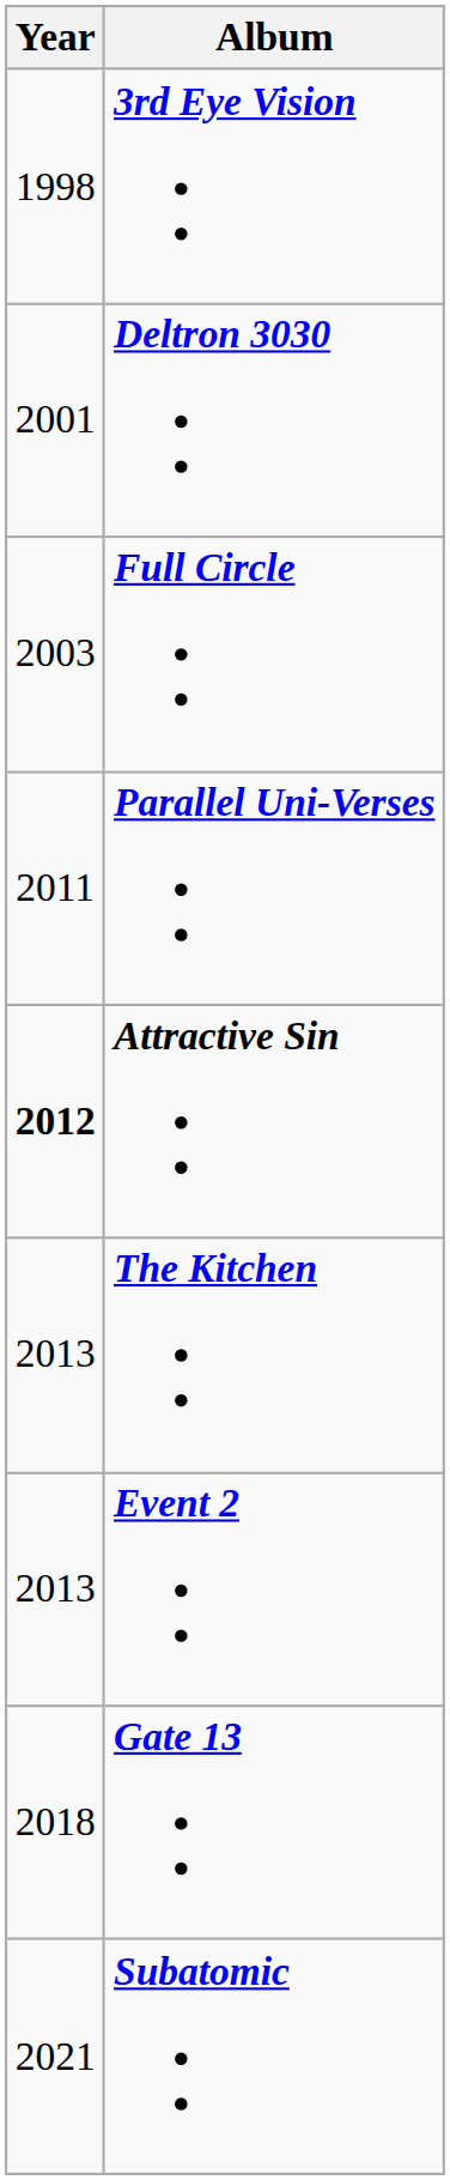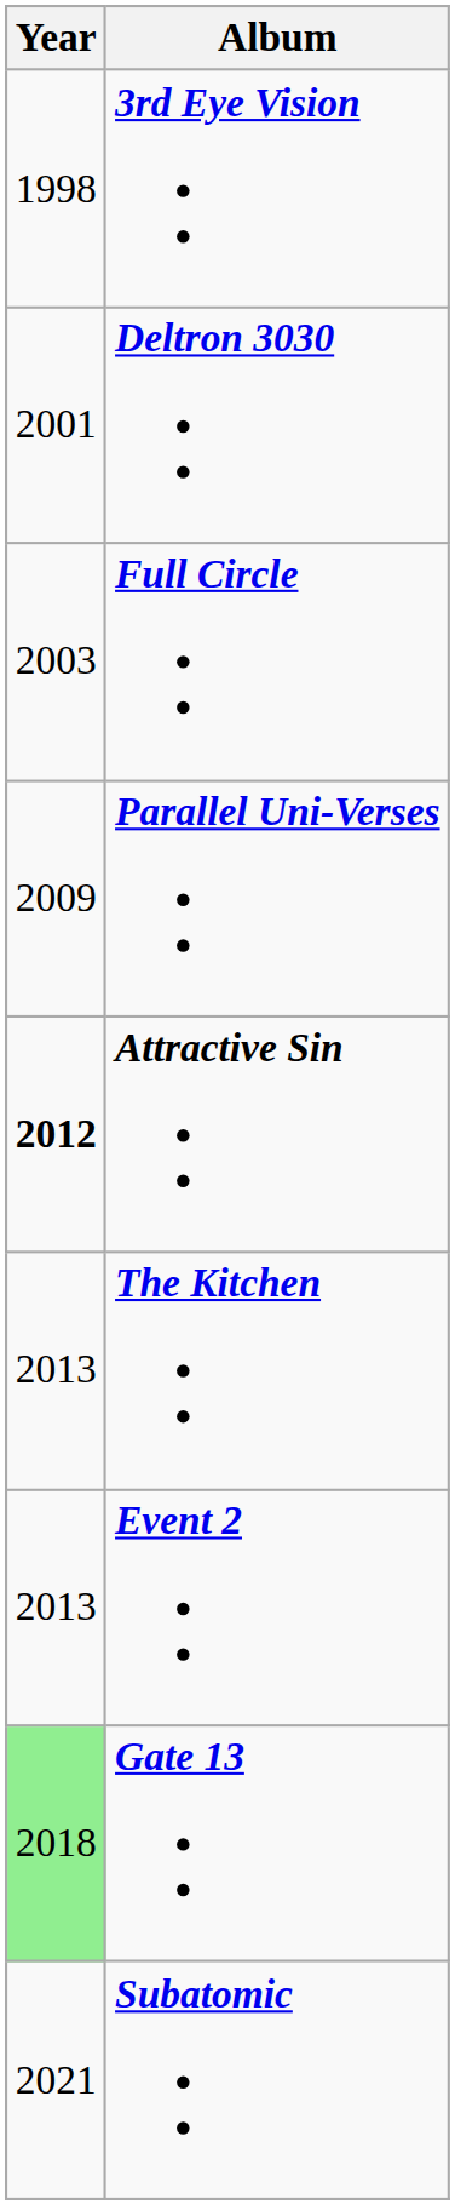Parallel Uni-Verses | Year: 2011 -> 2009
Gate 13 | Year: no background -> lightgreen background
